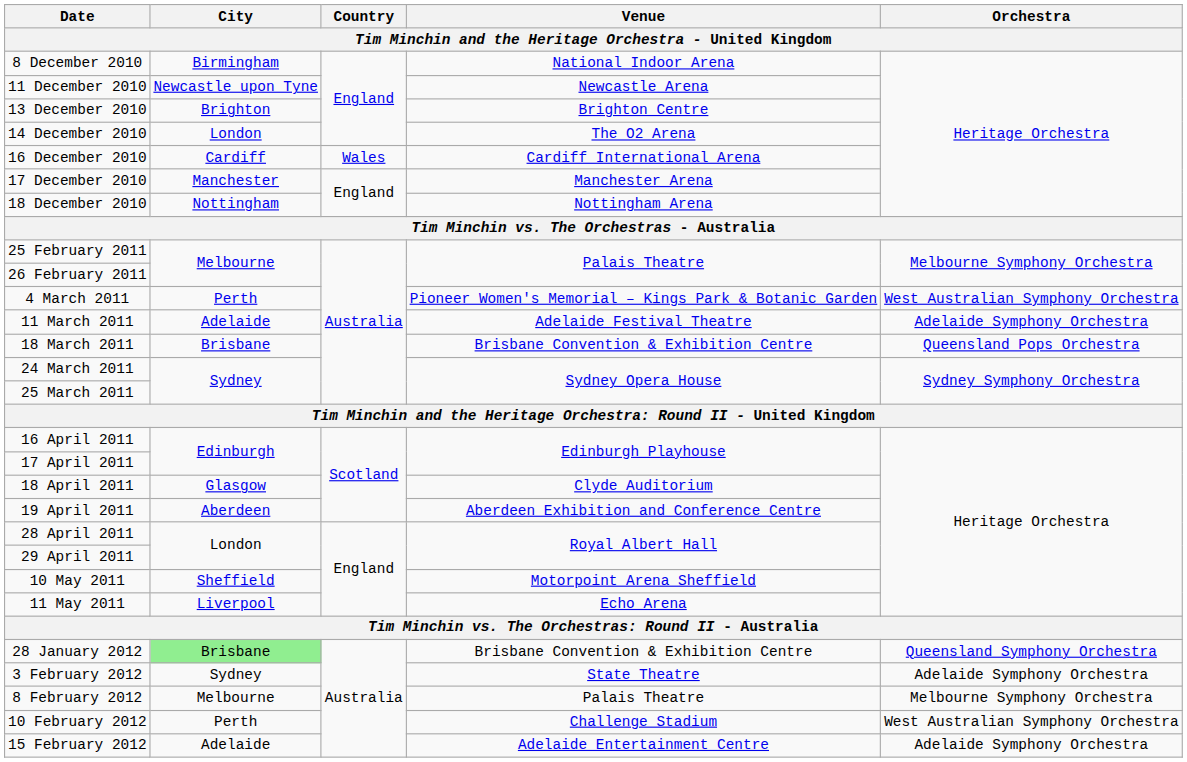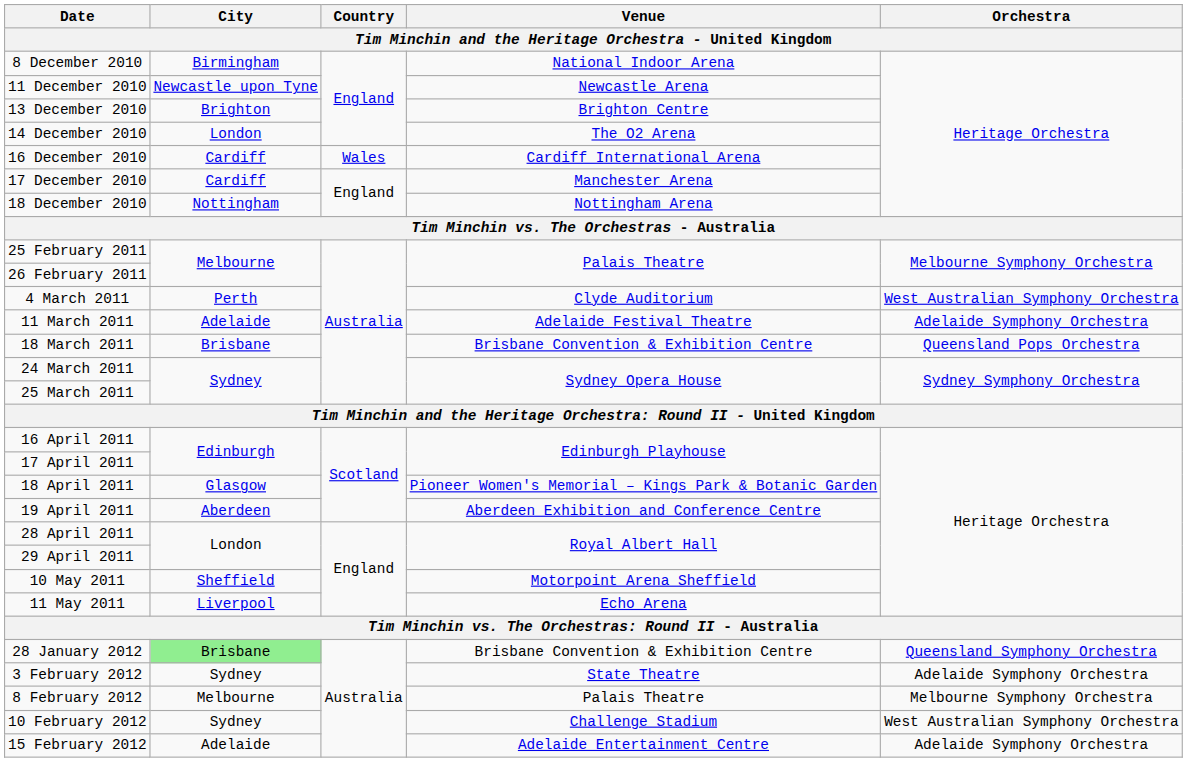17 December 2010 | City: Manchester -> Cardiff
4 March 2011 | Venue: Pioneer Women's Memorial – Kings Park & Botanic Garden -> Clyde Auditorium
18 April 2011 | Venue: Clyde Auditorium -> Pioneer Women's Memorial – Kings Park & Botanic Garden
10 February 2012 | City: Perth -> Sydney
